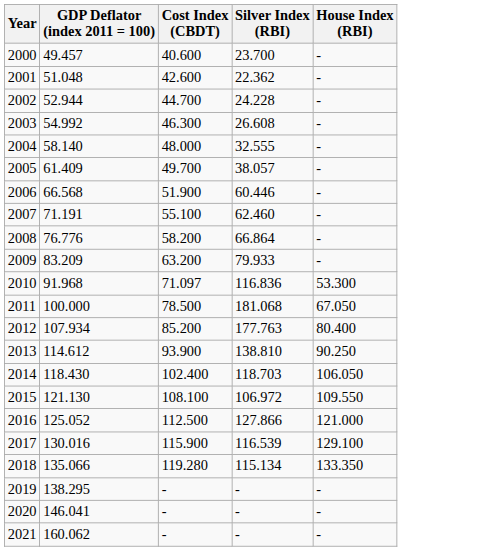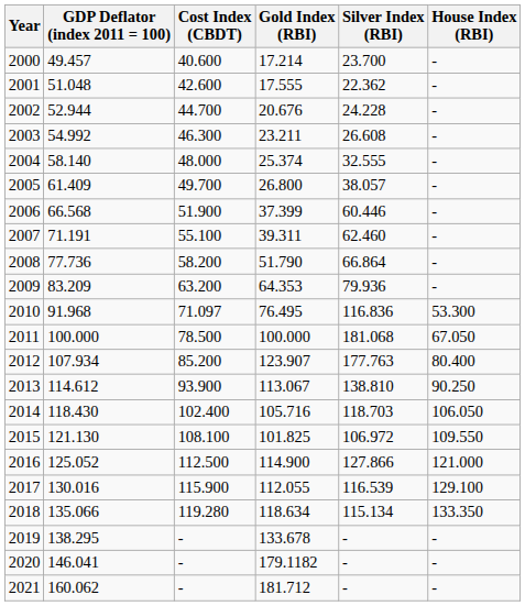+ column: Gold Index (RBI) | 17.214 | 17.555 | 20.676 | 23.211 | 25.374 | 26.800 | 37.399 | 39.311 | 51.790 | 64.353 | 76.495 | 100.000 | 123.907 | 113.067 | 105.716 | 101.825 | 114.900 | 112.055 | 118.634 | 133.678 | 179.1182 | 181.712
2008 | GDP Deflator (index 2011 = 100): 76.776 -> 77.736
2009 | Silver Index (RBI): 79.933 -> 79.936
